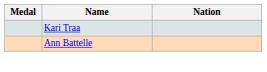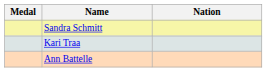+ row: Sandra Schmitt
